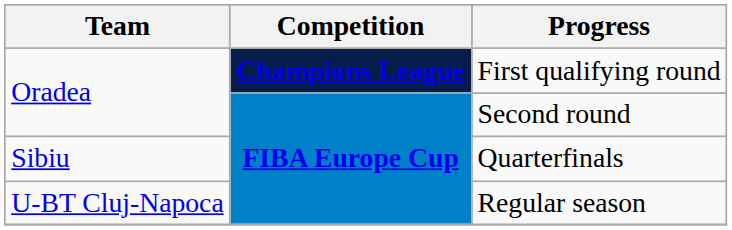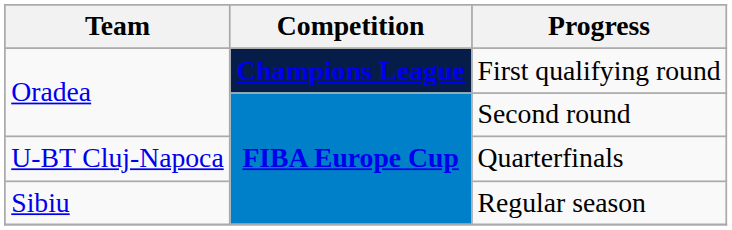Quarterfinals | Team: Sibiu -> U-BT Cluj-Napoca
Regular season | Team: U-BT Cluj-Napoca -> Sibiu
